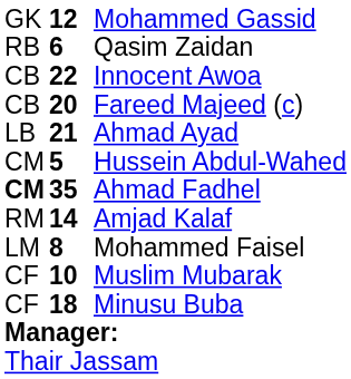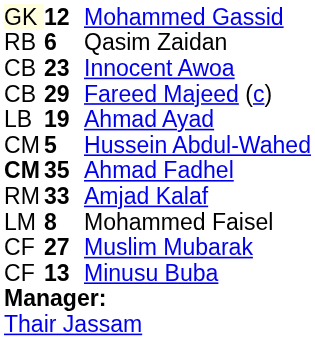Mohammed Gassid | column 1: no background -> lightyellow background
Innocent Awoa | column 2: 22 -> 23
Fareed Majeed (c) | column 2: 20 -> 29
Ahmad Ayad | column 2: 21 -> 19
Amjad Kalaf | column 2: 14 -> 33
Muslim Mubarak | column 2: 10 -> 27
Minusu Buba | column 2: 18 -> 13
